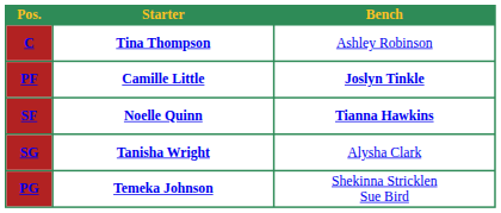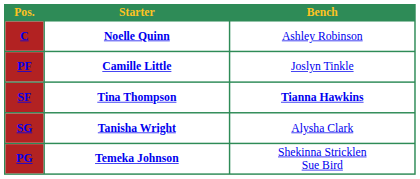C | Starter: Tina Thompson -> Noelle Quinn
PF | Bench: bold -> normal
SF | Starter: Noelle Quinn -> Tina Thompson
